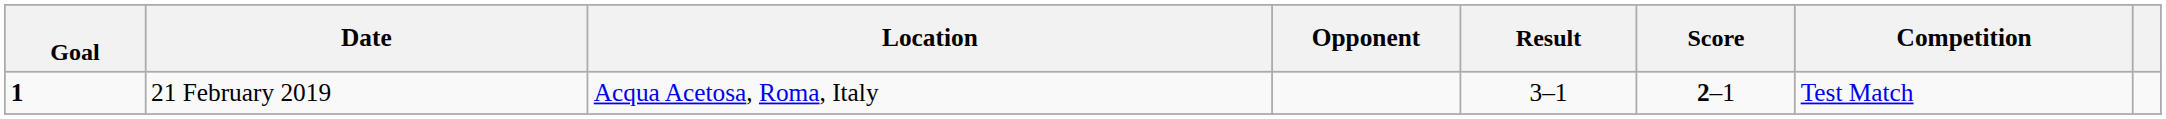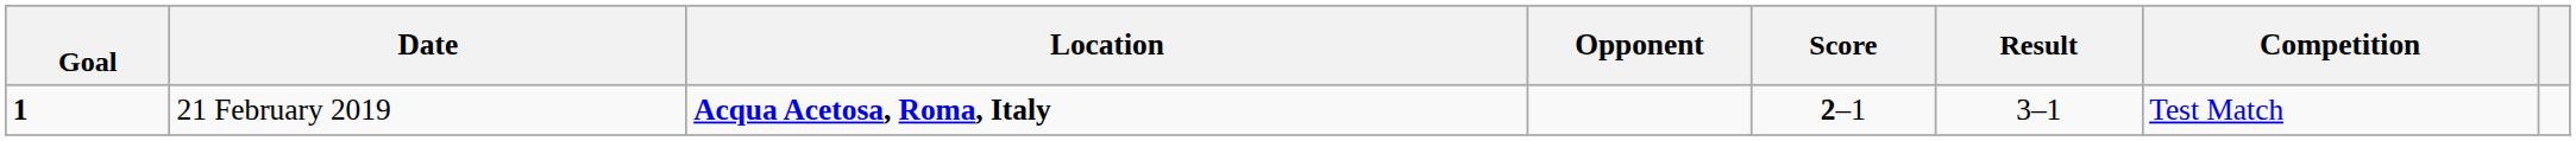columns swapped: Score <-> Result
21 February 2019 | Location: normal -> bold
